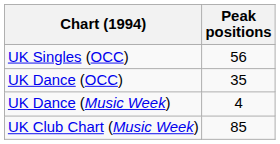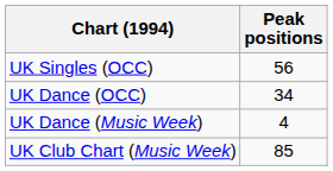UK Dance (OCC) | Peak positions: 35 -> 34
